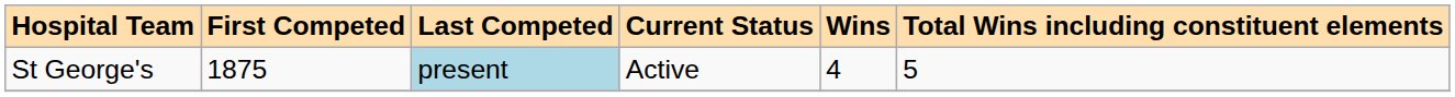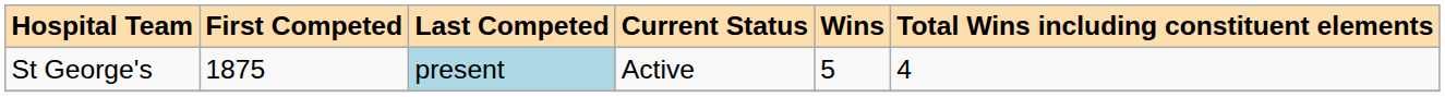St George's | Wins: 4 -> 5
St George's | Total Wins including constituent elements: 5 -> 4
